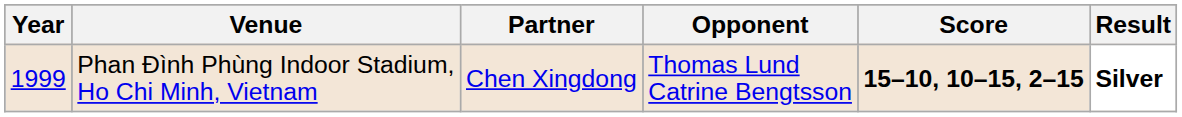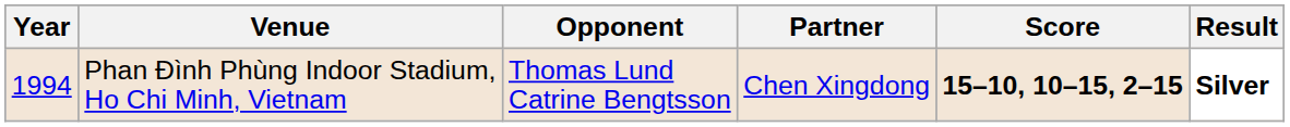columns swapped: Partner <-> Opponent
Phan Đình Phùng Indoor Stadium, Ho Chi Minh, Vietnam | Year: 1999 -> 1994
